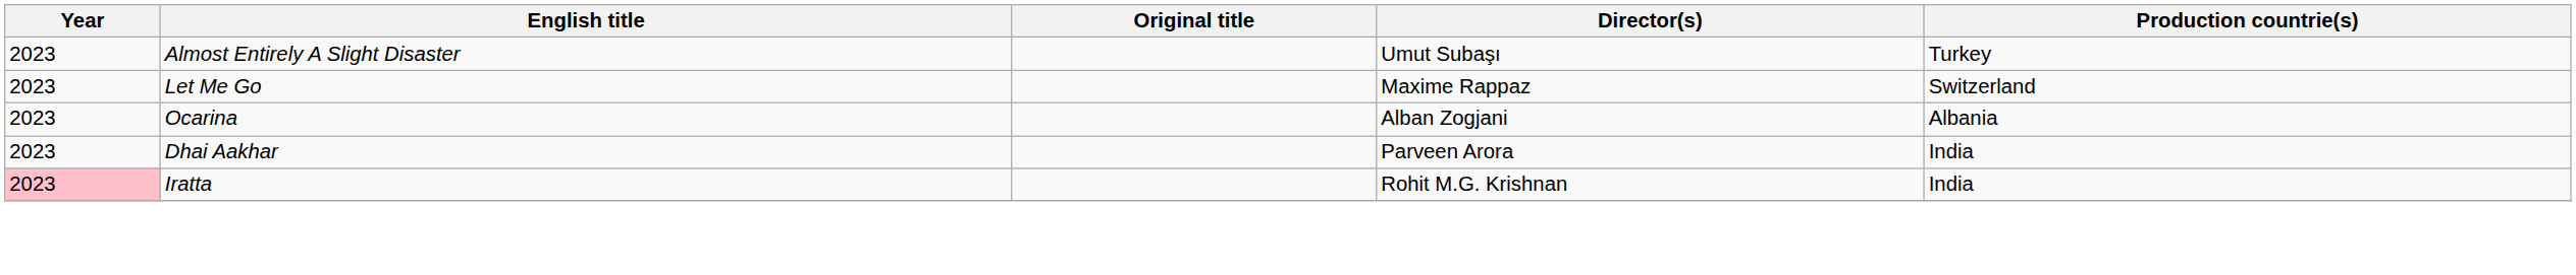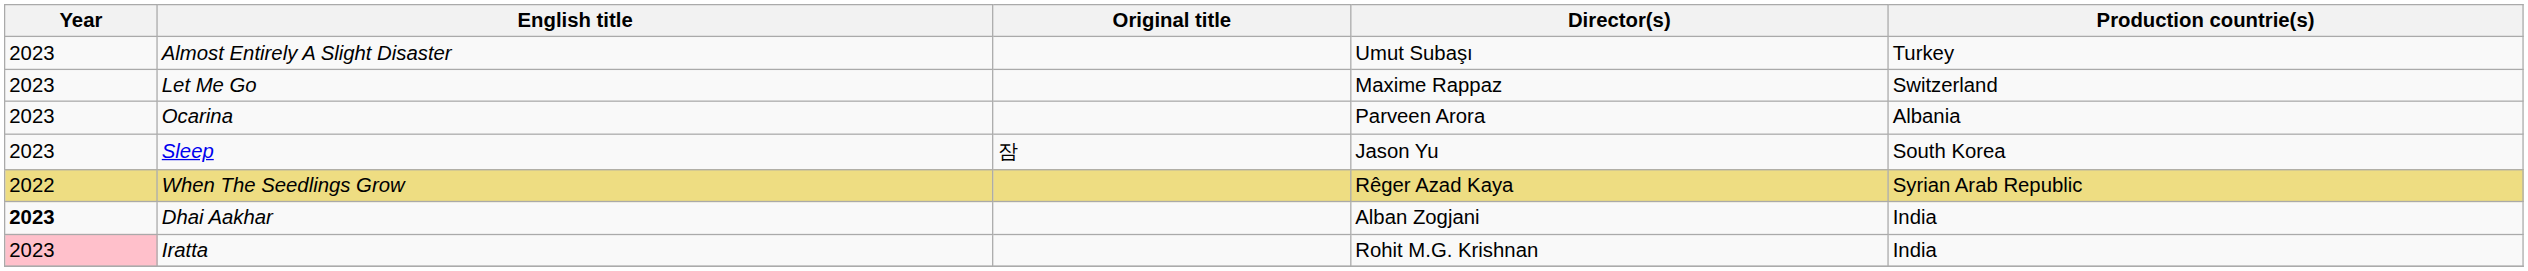Ocarina | Director(s): Alban Zogjani -> Parveen Arora
+ row: 2023 | Sleep | 잠 | Jason Yu | South Korea
+ row: 2022 | When The Seedlings Grow | Rêger Azad Kaya | Syrian Arab Republic
Dhai Aakhar | Year: normal -> bold
Dhai Aakhar | Director(s): Parveen Arora -> Alban Zogjani
